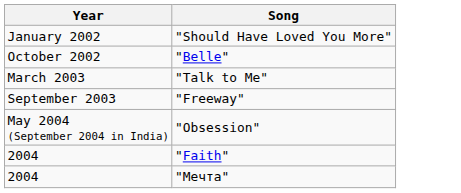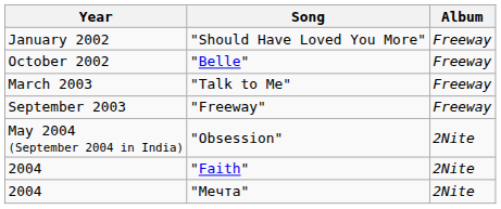+ column: Album | Freeway | Freeway | Freeway | Freeway | 2Nite | 2Nite | 2Nite
